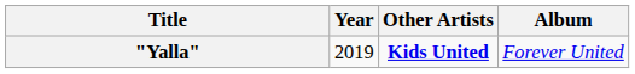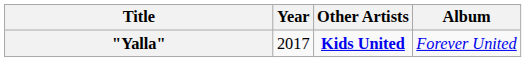"Yalla" | Year: 2019 -> 2017
